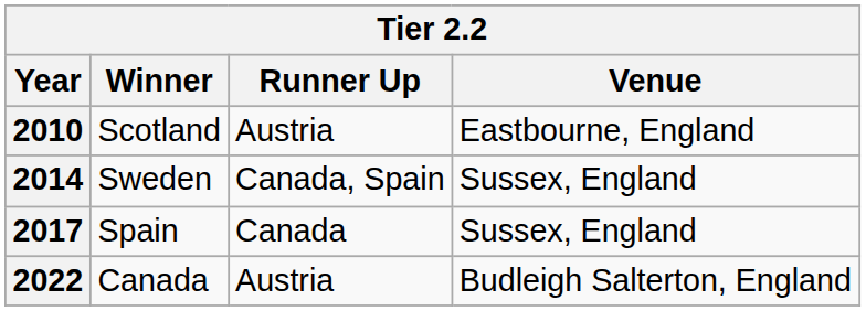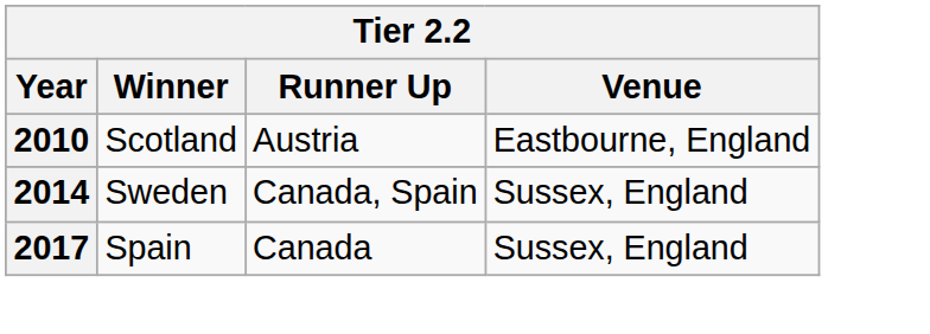- row: 2022 | Canada | Austria | Budleigh Salterton, England
